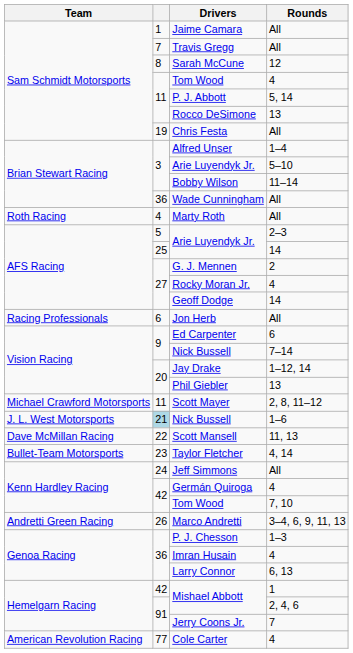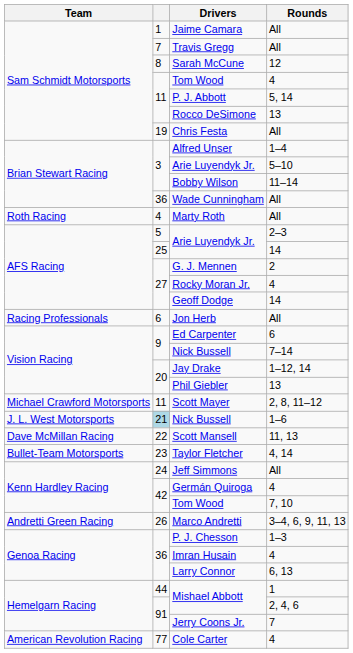Mishael Abbott / 1 | column 2: 42 -> 44
